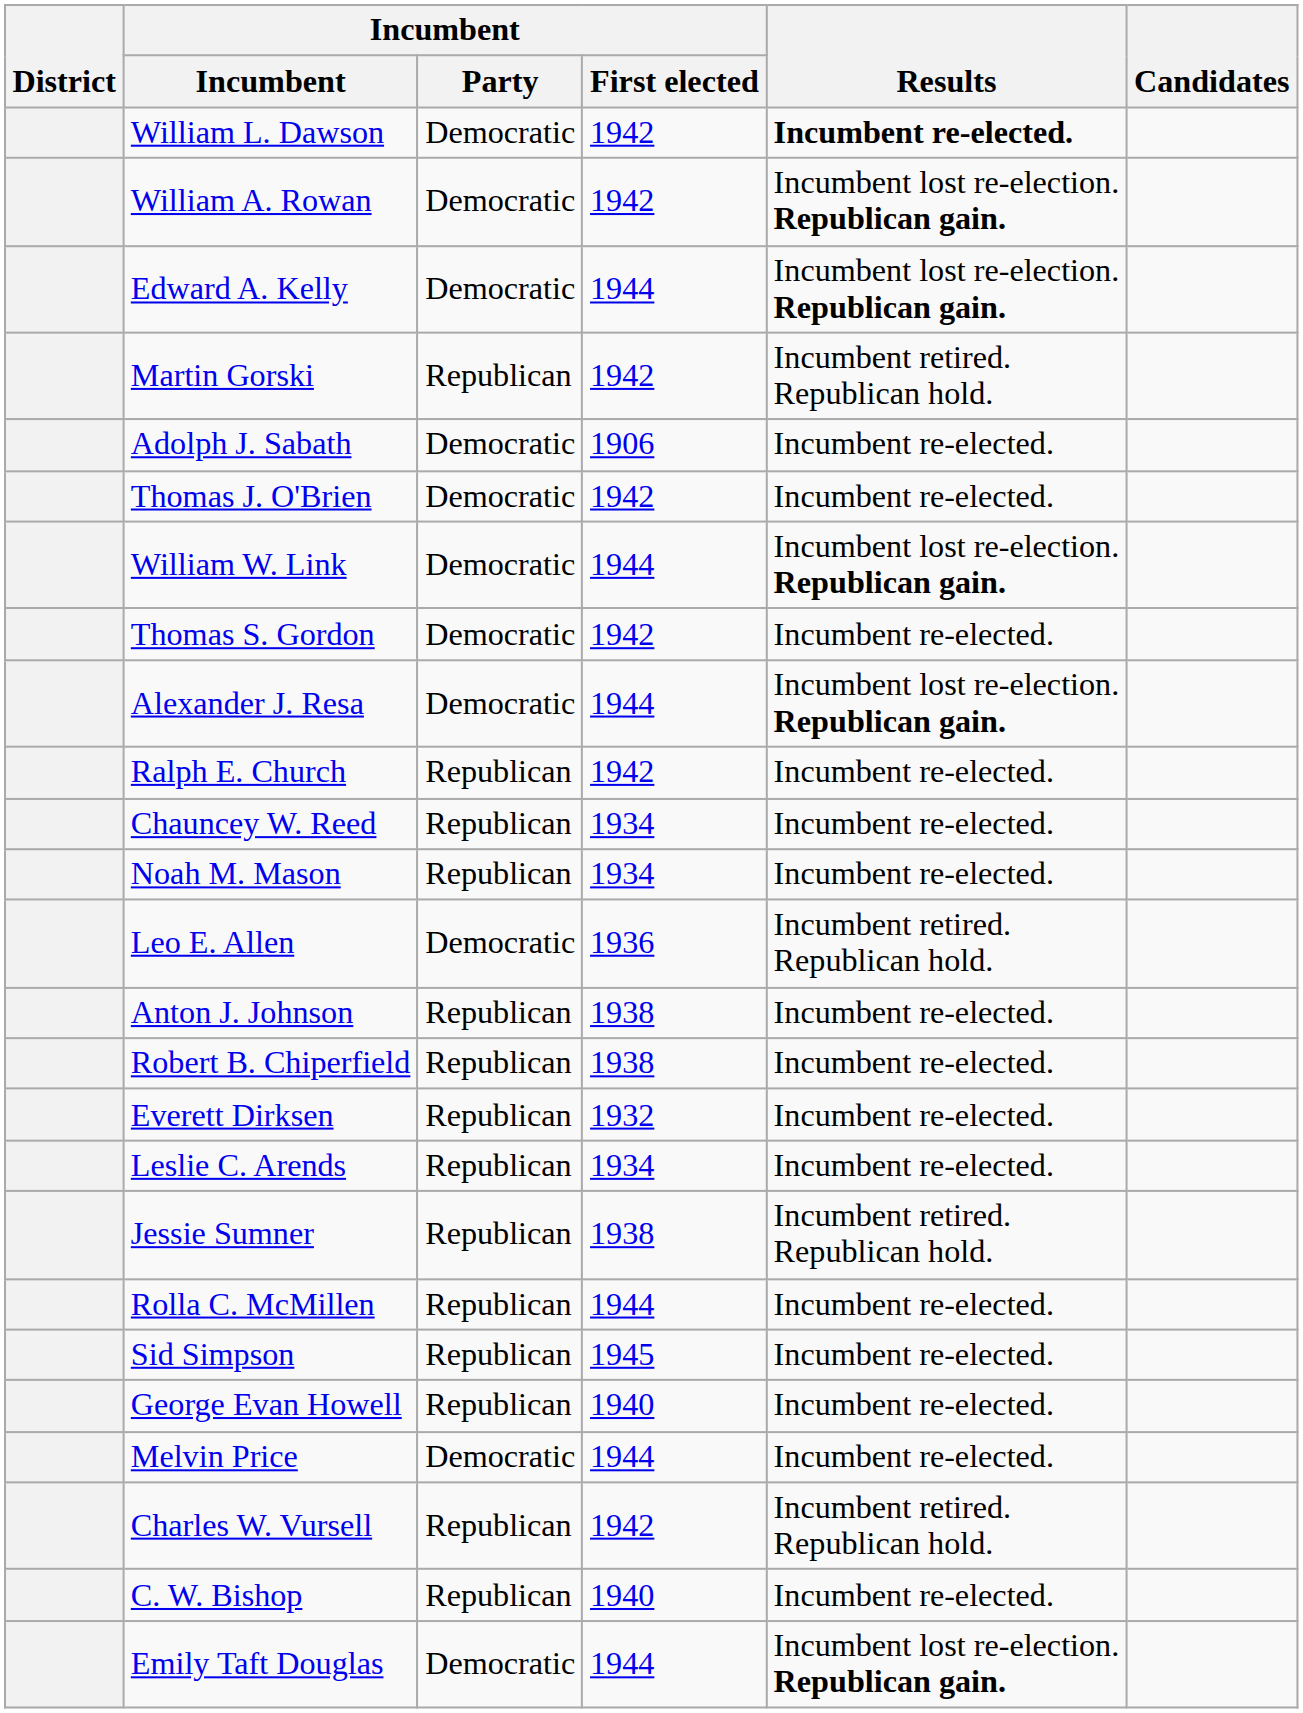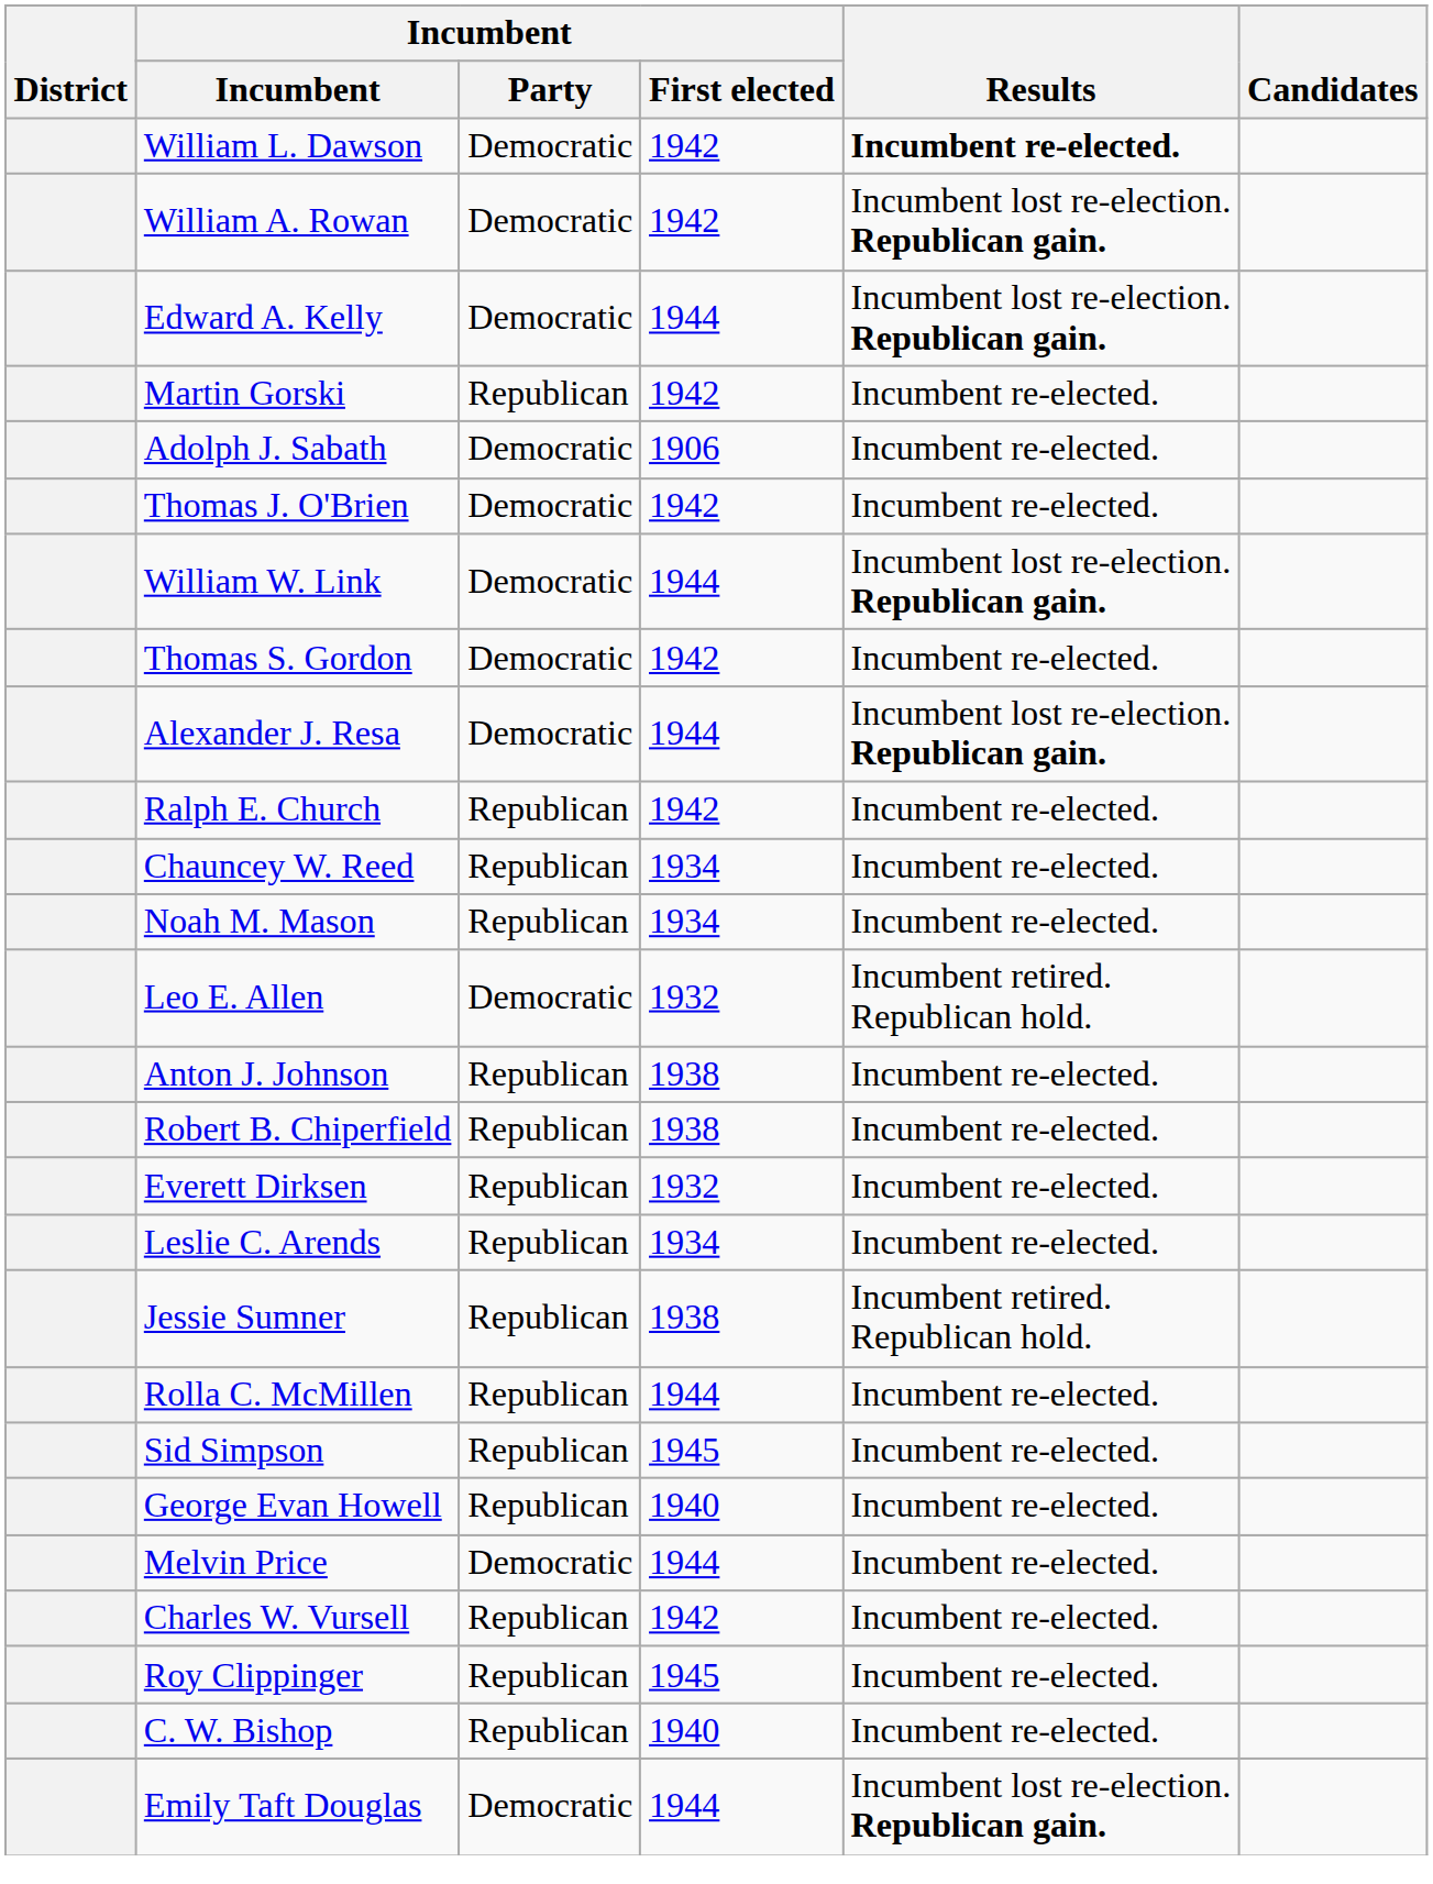Martin Gorski | Results: Incumbent retired. Republican hold. -> Incumbent re-elected.
Leo E. Allen | Incumbent / First elected: 1936 -> 1932
Charles W. Vursell | Results: Incumbent retired. Republican hold. -> Incumbent re-elected.
+ row: Roy Clippinger | Republican | 1945 | Incumbent re-elected.
